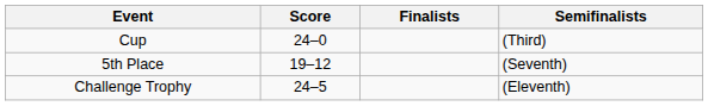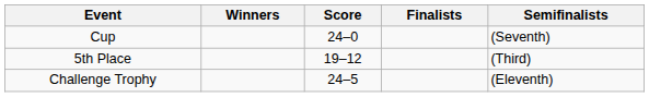+ column: Winners
Cup | Semifinalists: (Third) -> (Seventh)
5th Place | Semifinalists: (Seventh) -> (Third)
